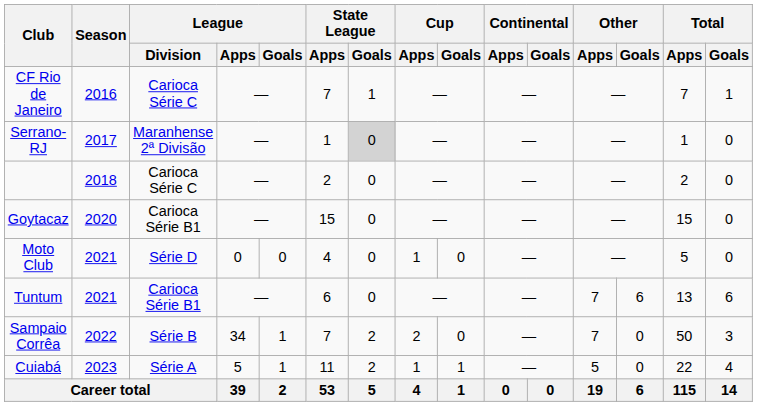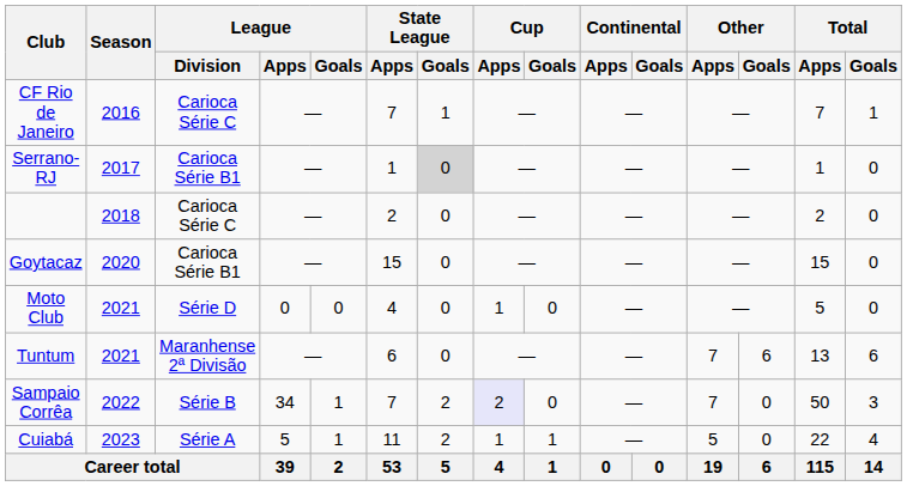Serrano-RJ | League / Division: Maranhense 2ª Divisão -> Carioca Série B1
Tuntum | League / Division: Carioca Série B1 -> Maranhense 2ª Divisão
Sampaio Corrêa | Cup / Apps: no background -> lavender background
